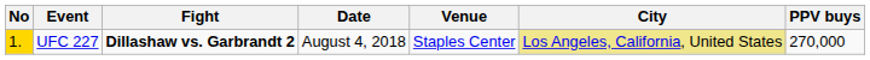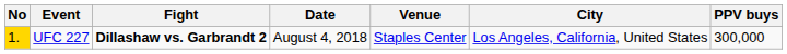UFC 227 | City: khaki background -> no background
UFC 227 | PPV buys: 270,000 -> 300,000
